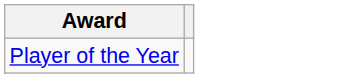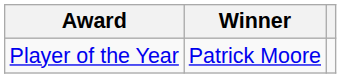+ column: Winner | Patrick Moore
